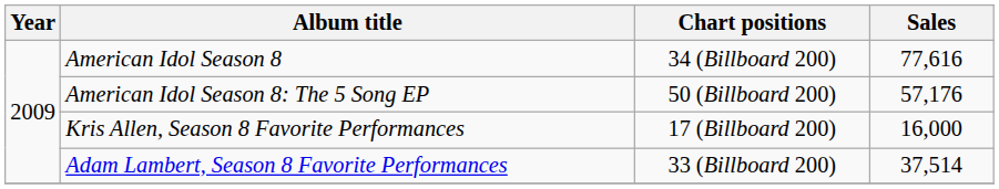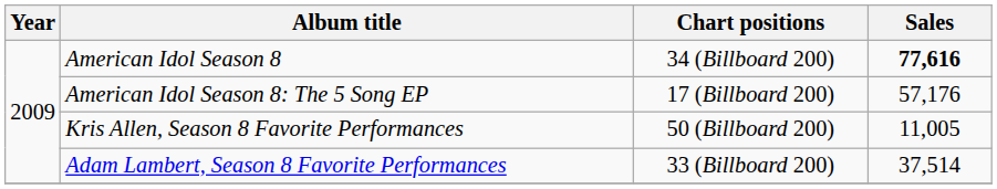American Idol Season 8 | Sales: normal -> bold
American Idol Season 8: The 5 Song EP | Chart positions: 50 (Billboard 200) -> 17 (Billboard 200)
Kris Allen, Season 8 Favorite Performances | Chart positions: 17 (Billboard 200) -> 50 (Billboard 200)
Kris Allen, Season 8 Favorite Performances | Sales: 16,000 -> 11,005
